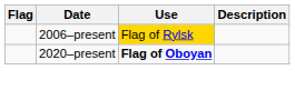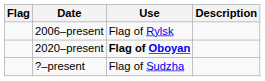2006–present | Use: gold background -> no background
+ row: ?–present | Flag of Sudzha
